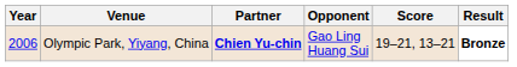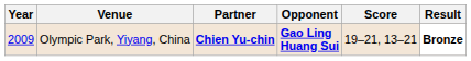Olympic Park, Yiyang, China | Year: 2006 -> 2009
Olympic Park, Yiyang, China | Opponent: normal -> bold
